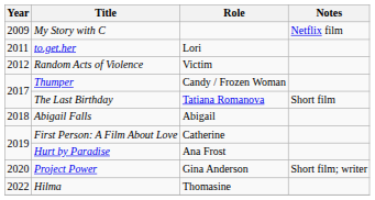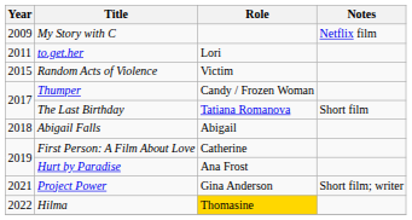Random Acts of Violence | Year: 2012 -> 2015
Project Power | Year: 2020 -> 2021
Hilma | Role: no background -> gold background
